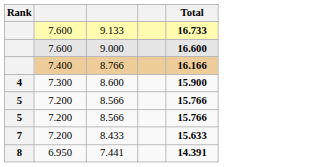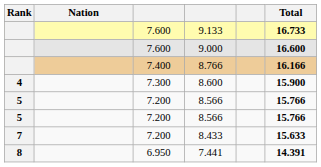+ column: Nation
